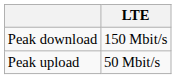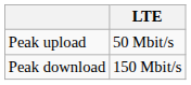rows swapped: Peak download <-> Peak upload
